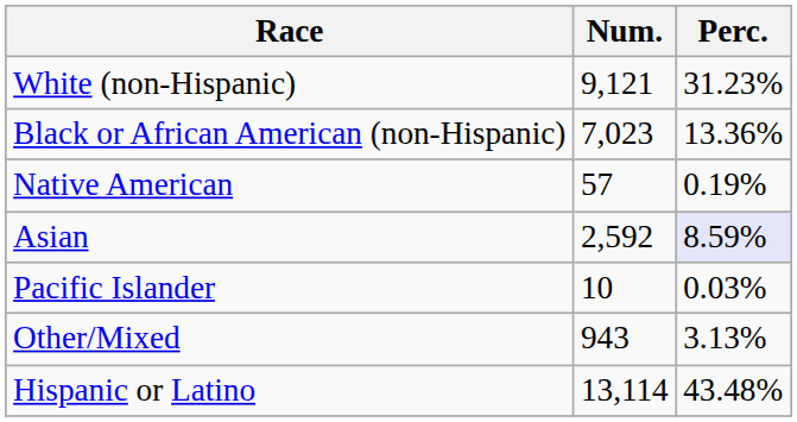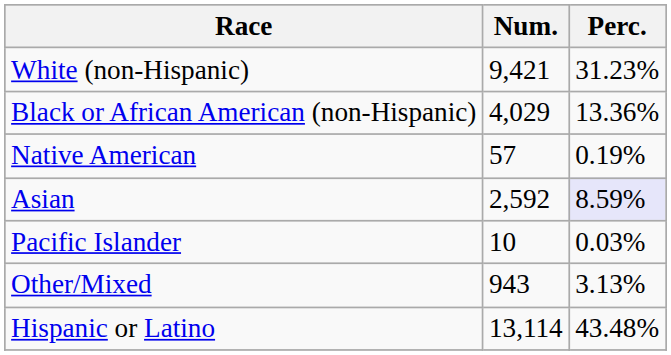White (non-Hispanic) | Num.: 9,121 -> 9,421
Black or African American (non-Hispanic) | Num.: 7,023 -> 4,029
